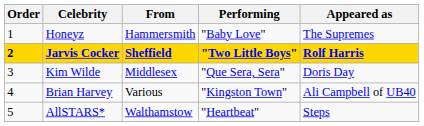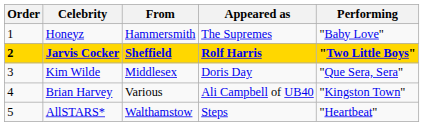columns swapped: Appeared as <-> Performing
